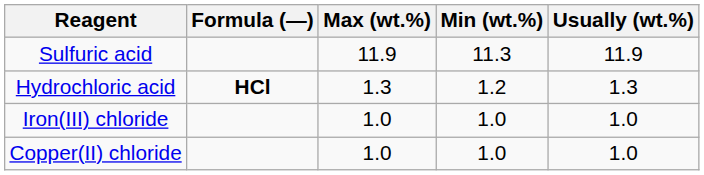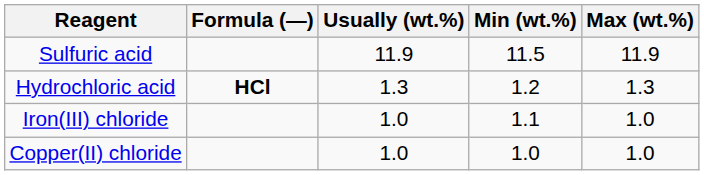columns swapped: Usually (wt.%) <-> Max (wt.%)
Sulfuric acid | Min (wt.%): 11.3 -> 11.5
Iron(III) chloride | Min (wt.%): 1.0 -> 1.1
